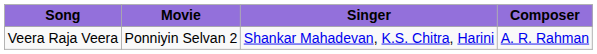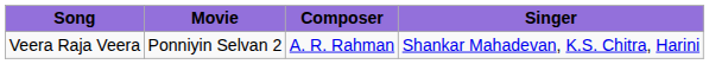columns swapped: Composer <-> Singer
